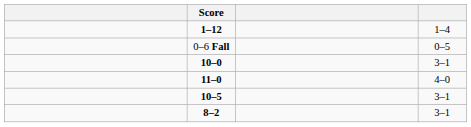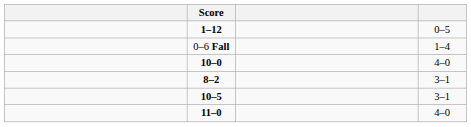1–12 | column 4: 1–4 -> 0–5
0–6 Fall | column 4: 0–5 -> 1–4
10–0 | column 4: 3–1 -> 4–0
rows swapped: 8–2 <-> 11–0
